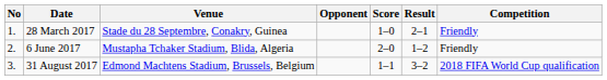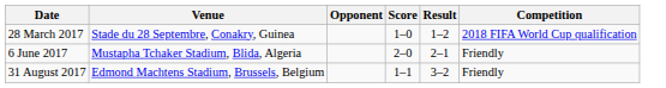- column: No | 1. | 2. | 3.
28 March 2017 | Result: 2–1 -> 1–2
28 March 2017 | Competition: Friendly -> 2018 FIFA World Cup qualification
6 June 2017 | Result: 1–2 -> 2–1
31 August 2017 | Competition: 2018 FIFA World Cup qualification -> Friendly
